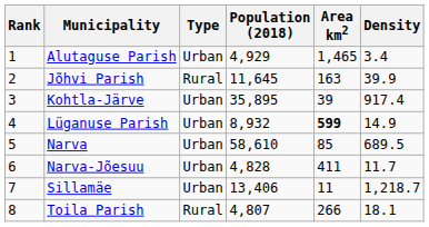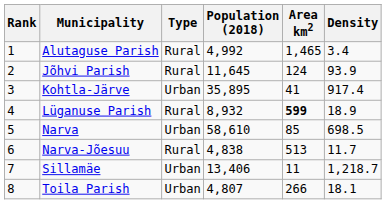Alutaguse Parish | Type: Urban -> Rural
Alutaguse Parish | Population (2018): 4,929 -> 4,992
Jõhvi Parish | Area km2: 163 -> 124
Jõhvi Parish | Density: 39.9 -> 93.9
Kohtla-Järve | Area km2: 39 -> 41
Lüganuse Parish | Type: Urban -> Rural
Lüganuse Parish | Density: 14.9 -> 18.9
Narva | Density: 689.5 -> 698.5
Narva-Jõesuu | Type: Urban -> Rural
Narva-Jõesuu | Population (2018): 4,828 -> 4,838
Narva-Jõesuu | Area km2: 411 -> 513
Toila Parish | Type: Rural -> Urban
